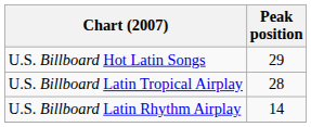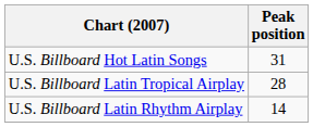U.S. Billboard Hot Latin Songs | Peak position: 29 -> 31
